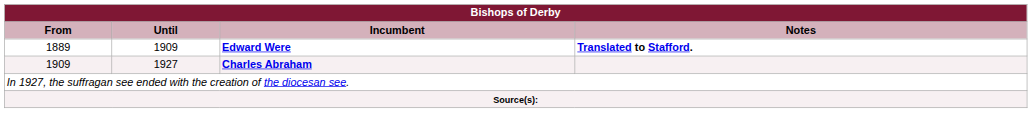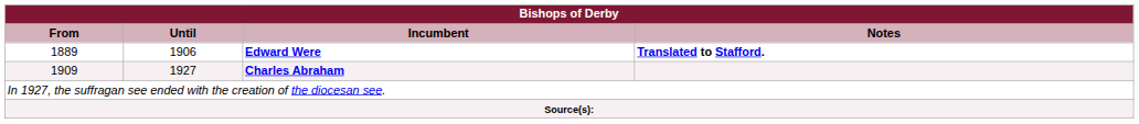1889 | Until: 1909 -> 1906
